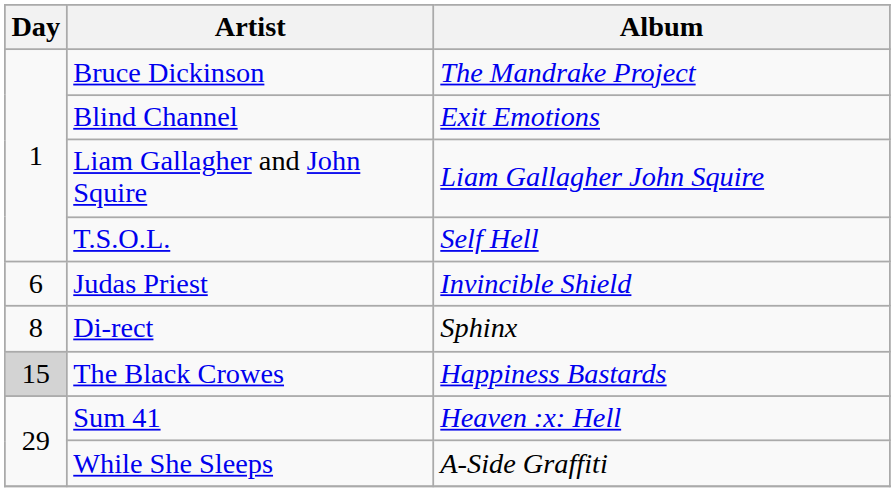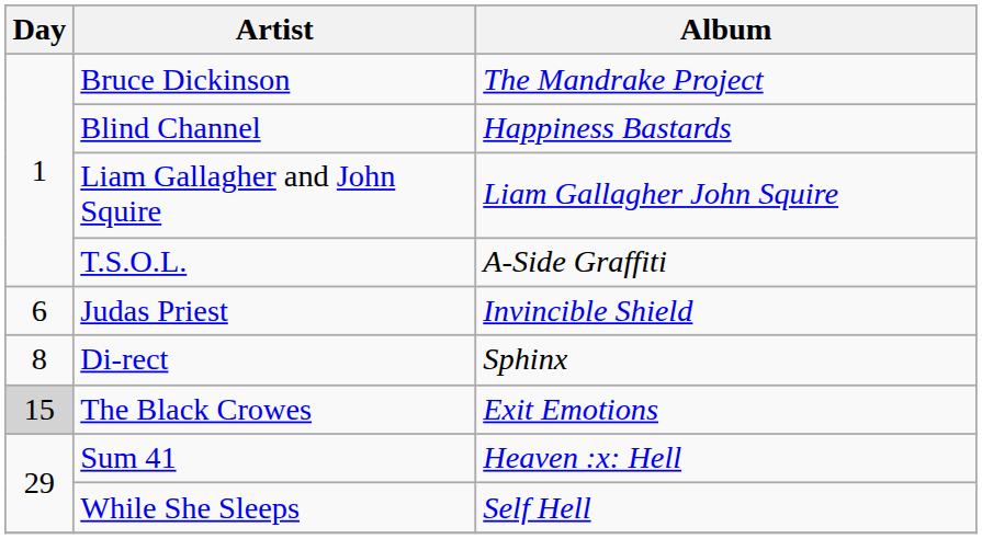Blind Channel | Album: Exit Emotions -> Happiness Bastards
T.S.O.L. | Album: Self Hell -> A-Side Graffiti
The Black Crowes | Album: Happiness Bastards -> Exit Emotions
While She Sleeps | Album: A-Side Graffiti -> Self Hell
